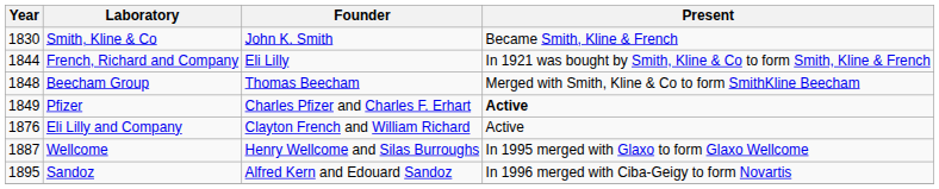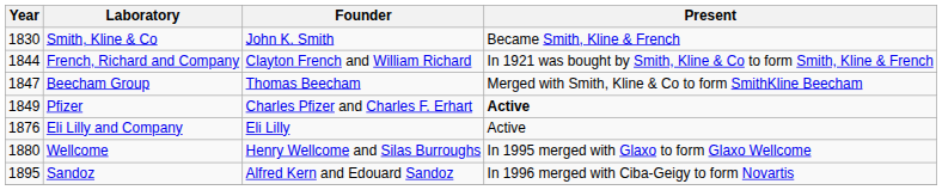French, Richard and Company | Founder: Eli Lilly -> Clayton French and William Richard
Beecham Group | Year: 1848 -> 1847
Eli Lilly and Company | Founder: Clayton French and William Richard -> Eli Lilly
Wellcome | Year: 1887 -> 1880
